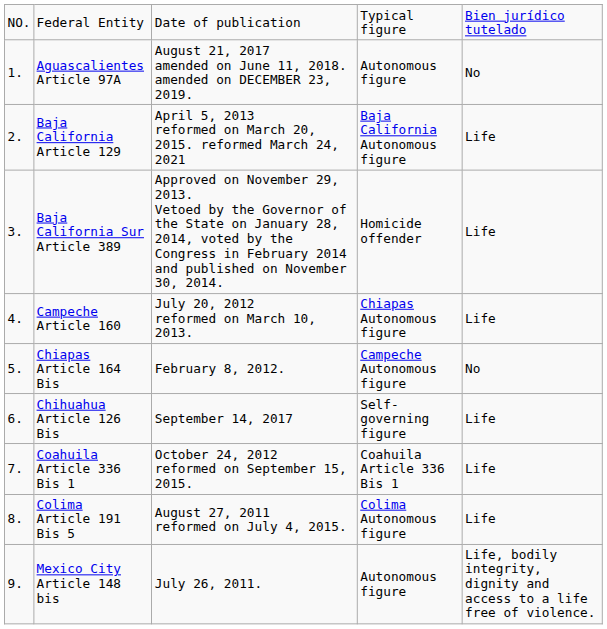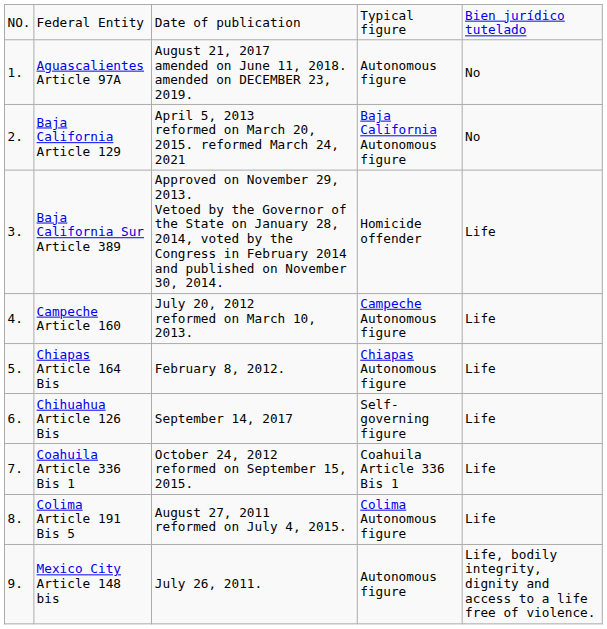Baja California Article 129 | column 5: Life -> No
Campeche Article 160 | column 4: Chiapas Autonomous figure -> Campeche Autonomous figure
Chiapas Article 164 Bis | column 4: Campeche Autonomous figure -> Chiapas Autonomous figure
Chiapas Article 164 Bis | column 5: No -> Life
